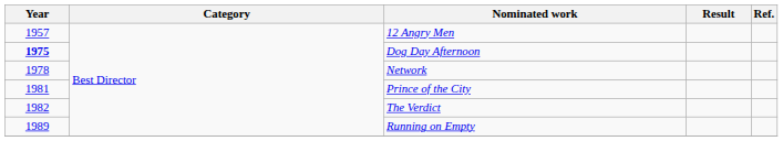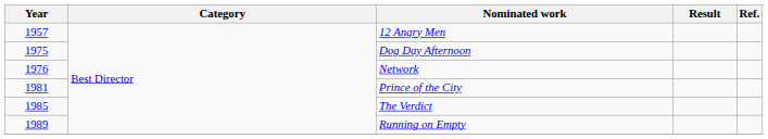Dog Day Afternoon | Year: bold -> normal
Network | Year: 1978 -> 1976
The Verdict | Year: 1982 -> 1985
